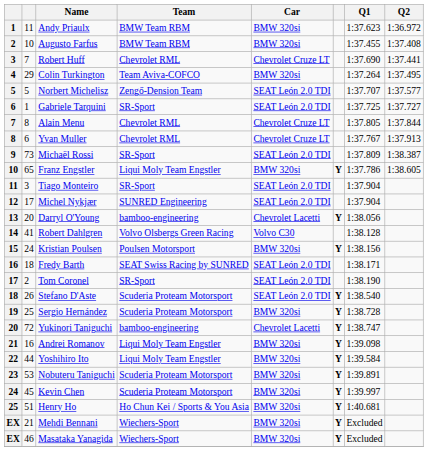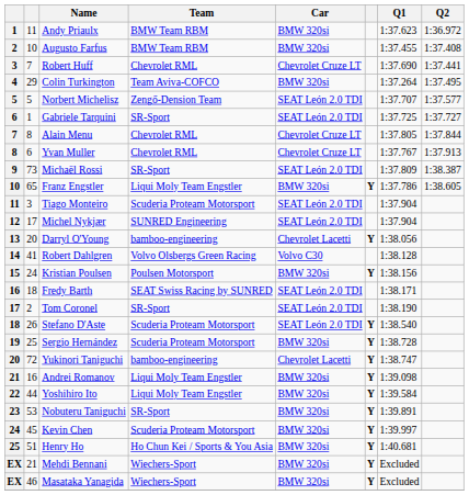Tiago Monteiro | Team: SR-Sport -> Scuderia Proteam Motorsport
Nobuteru Taniguchi | Team: Scuderia Proteam Motorsport -> SR-Sport
